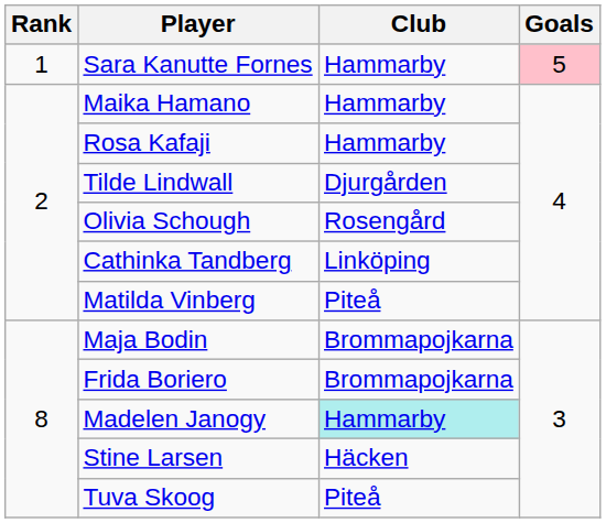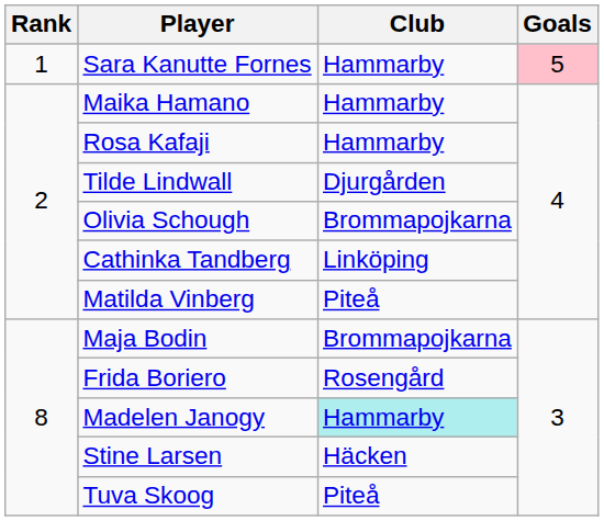Olivia Schough | Club: Rosengård -> Brommapojkarna
Frida Boriero | Club: Brommapojkarna -> Rosengård
